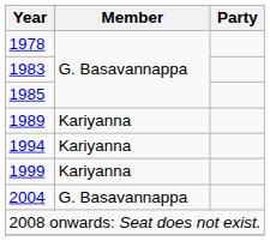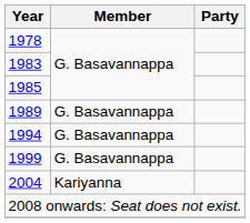1989 | Member: Kariyanna -> G. Basavannappa
1994 | Member: Kariyanna -> G. Basavannappa
1999 | Member: Kariyanna -> G. Basavannappa
2004 | Member: G. Basavannappa -> Kariyanna
